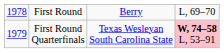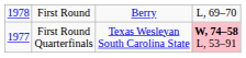First Round Quarterfinals | column 1: 1979 -> 1977
